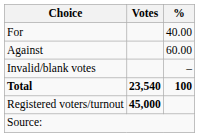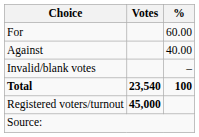For | %: 40.00 -> 60.00
Against | %: 60.00 -> 40.00
